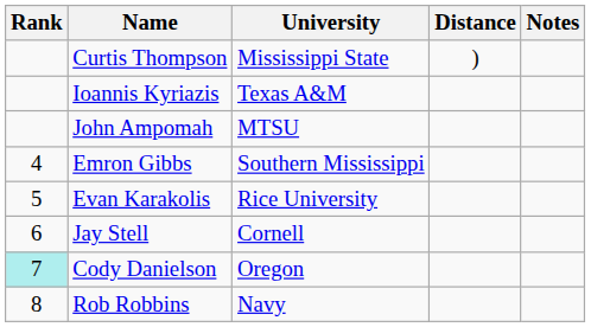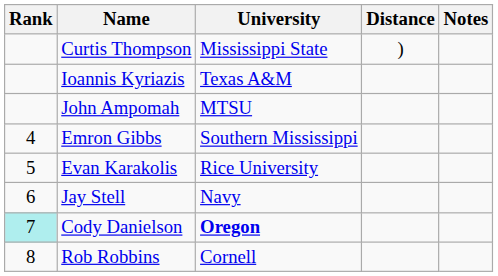Jay Stell | University: Cornell -> Navy
Cody Danielson | University: normal -> bold
Rob Robbins | University: Navy -> Cornell
